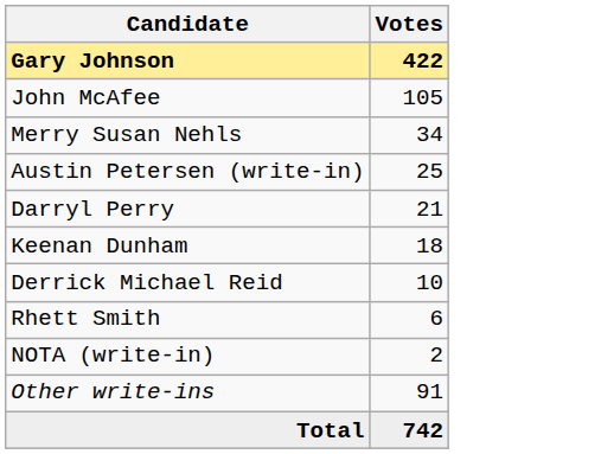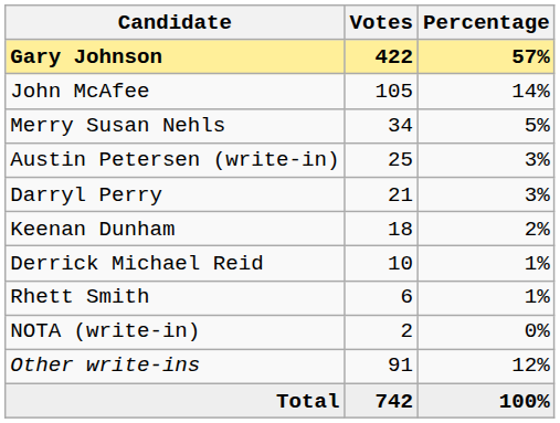+ column: Percentage | 57% | 14% | 5% | 3% | 3% | 2% | 1% | 1% | 0% | 12% | 100%
